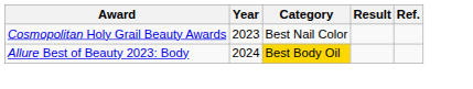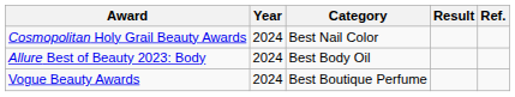Cosmopolitan Holy Grail Beauty Awards | Year: 2023 -> 2024
Allure Best of Beauty 2023: Body | Category: gold background -> no background
+ row: Vogue Beauty Awards | 2024 | Best Boutique Perfume
